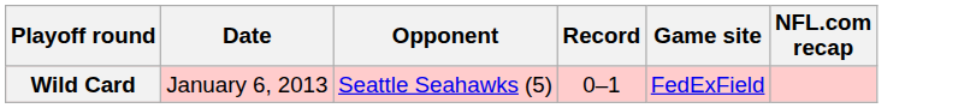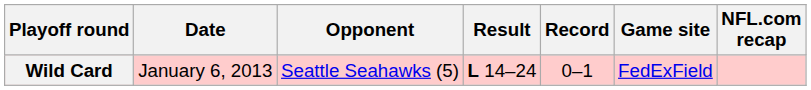+ column: Result | L 14–24
